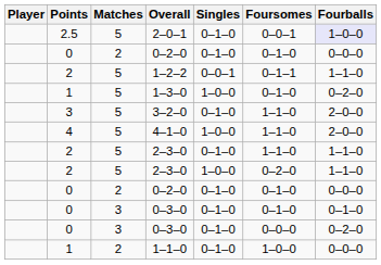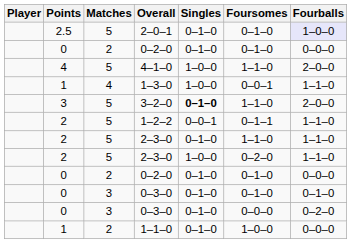2–0–1 | Foursomes: 0–0–1 -> 0–1–0
rows swapped: 1–2–2 <-> 4–1–0
1–3–0 | Matches: 5 -> 4
1–3–0 | Foursomes: 0–1–0 -> 0–0–1
1–3–0 | Fourballs: 0–2–0 -> 1–1–0
3–2–0 | Singles: normal -> bold
